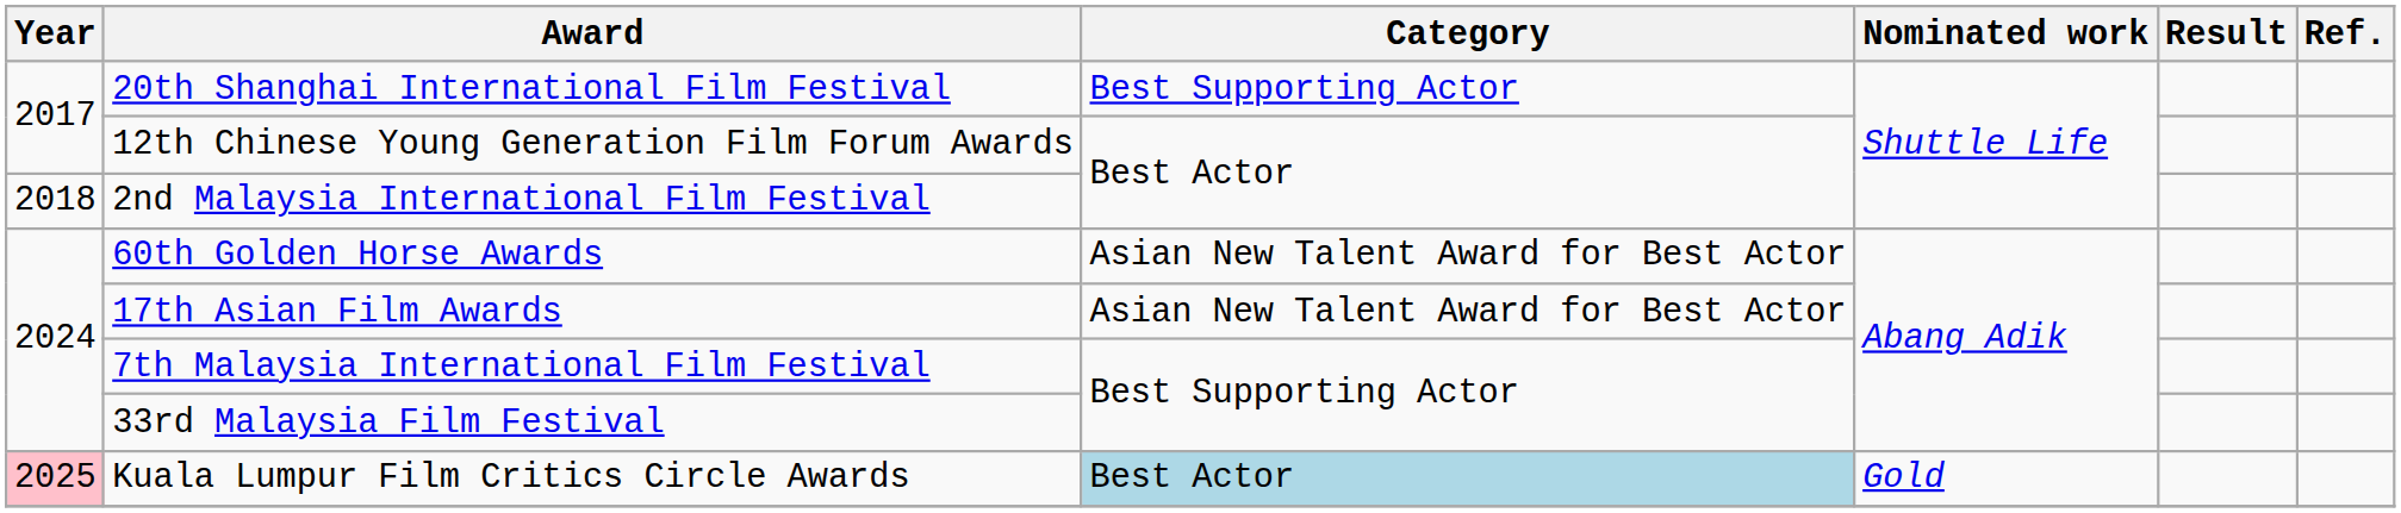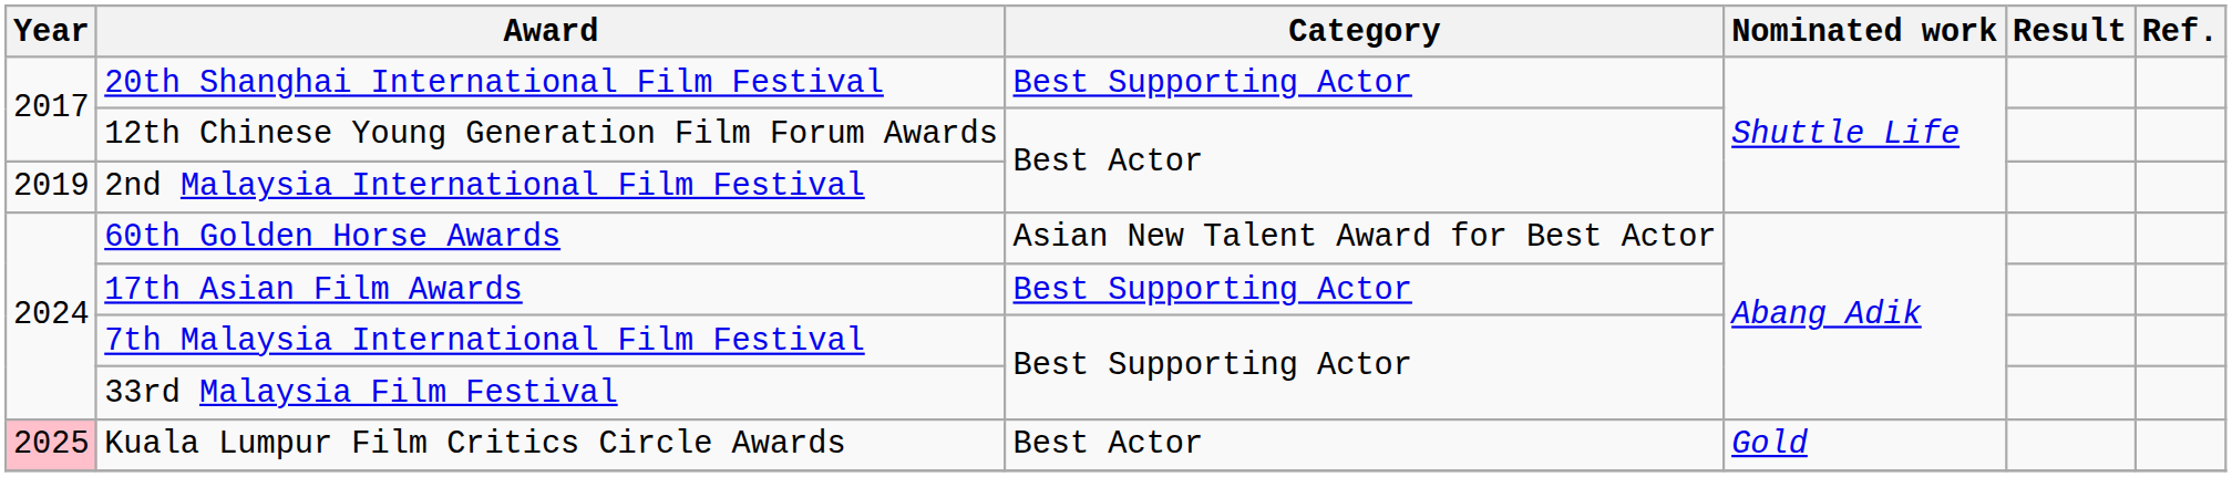2nd Malaysia International Film Festival | Year: 2018 -> 2019
17th Asian Film Awards | Category: Asian New Talent Award for Best Actor -> Best Supporting Actor
Kuala Lumpur Film Critics Circle Awards | Category: lightblue background -> no background
